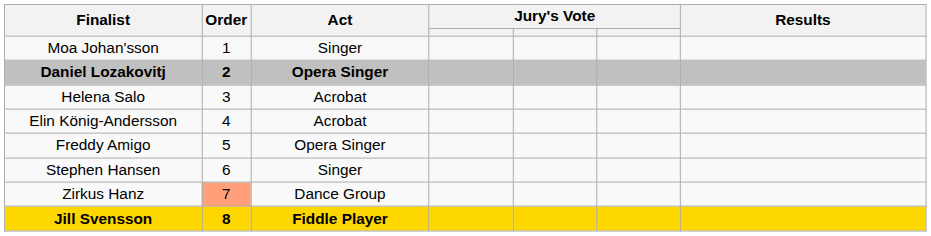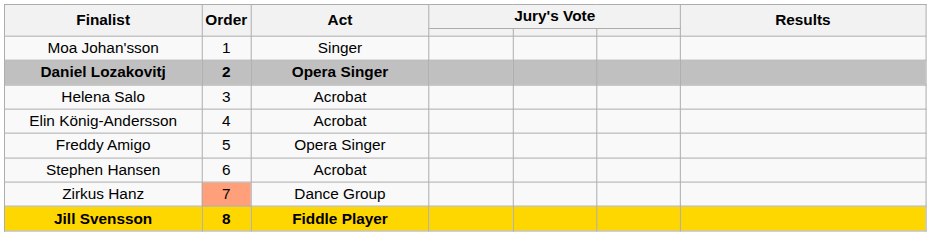Stephen Hansen | Act: Singer -> Acrobat
